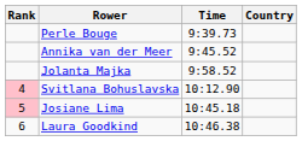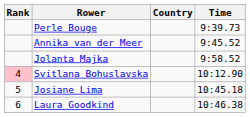columns swapped: Country <-> Time
Josiane Lima | Rank: pink background -> no background
